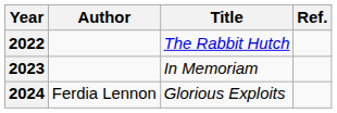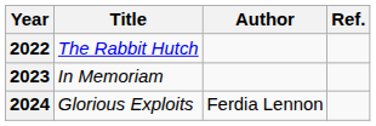columns swapped: Author <-> Title
